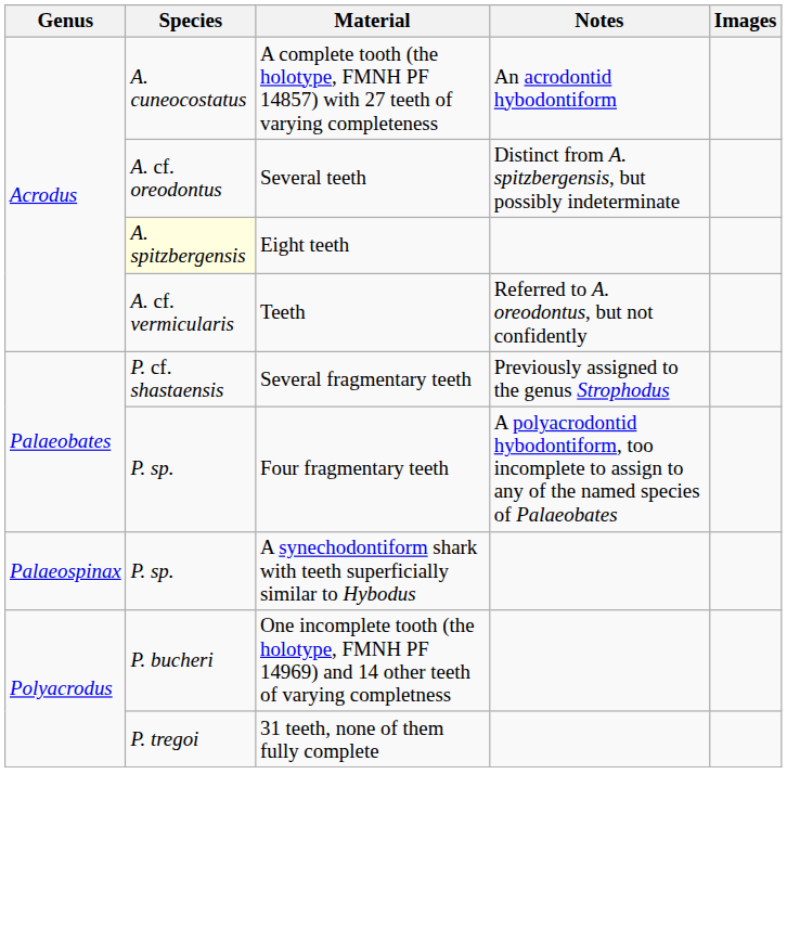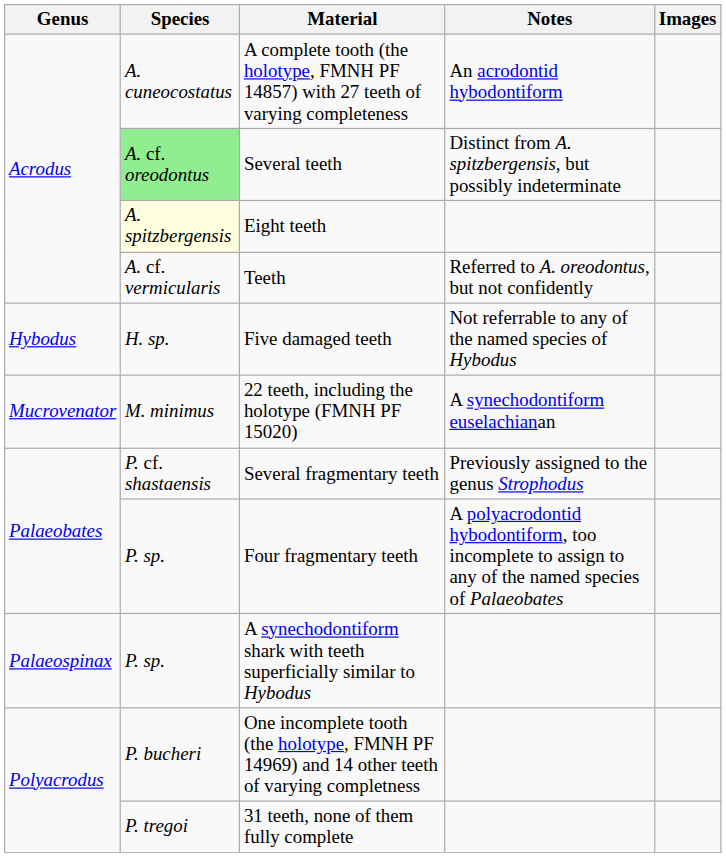Several teeth | Species: no background -> lightgreen background
+ row: Hybodus | H. sp. | Five damaged teeth | Not referrable to any of the named species of Hybodus
+ row: Mucrovenator | M. minimus | 22 teeth, including the holotype (FMNH PF 15020) | A synechodontiform euselachianan
